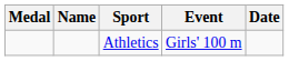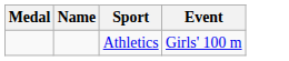- column: Date
